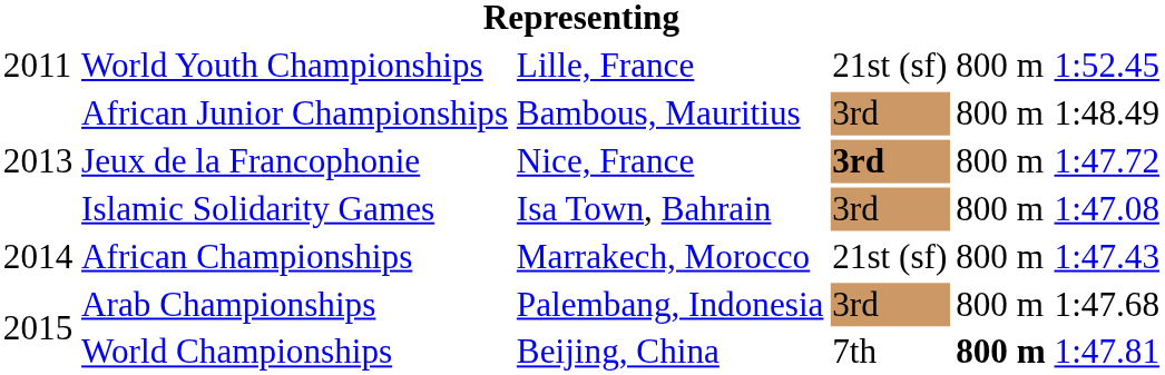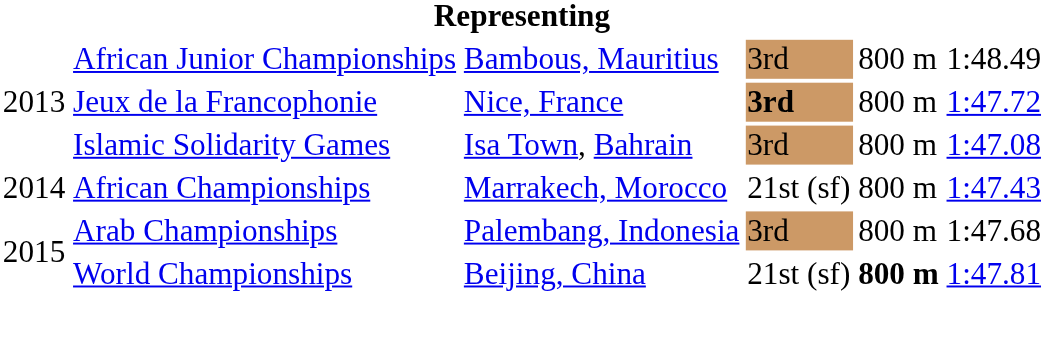- row: 2011 | World Youth Championships | Lille, France | 21st (sf) | 800 m | 1:52.45
World Championships | column 4: 7th -> 21st (sf)
